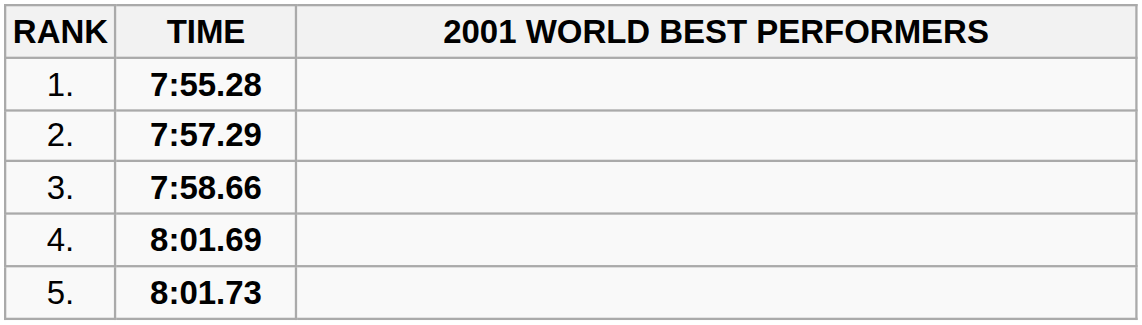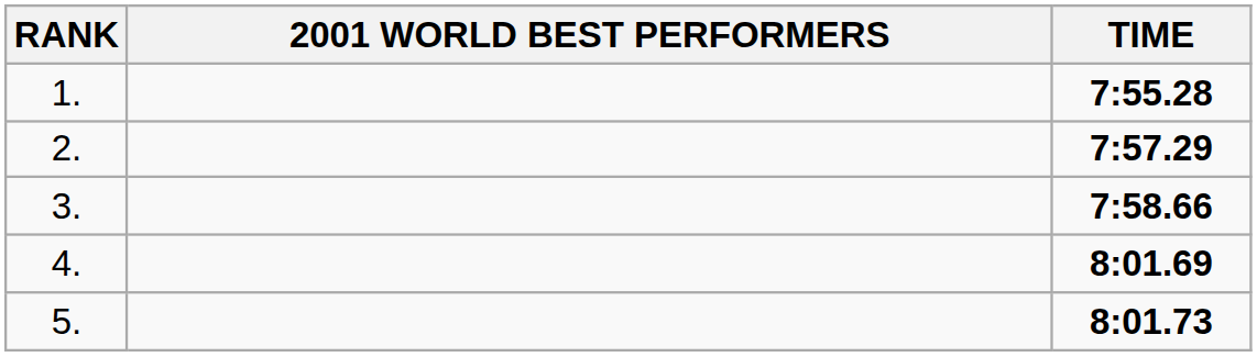columns swapped: 2001 WORLD BEST PERFORMERS <-> TIME
